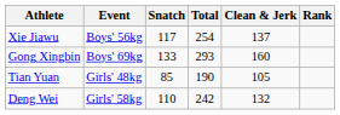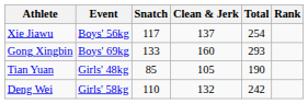columns swapped: Clean & Jerk <-> Total
